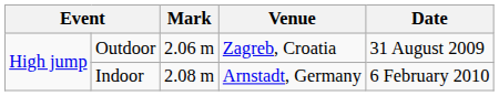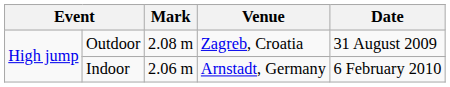Outdoor | Mark: 2.06 m -> 2.08 m
Indoor | Mark: 2.08 m -> 2.06 m
